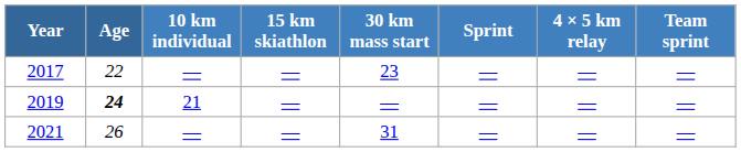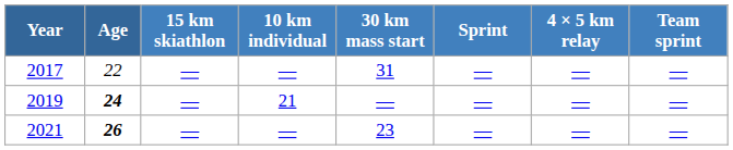columns swapped: 10 km individual <-> 15 km skiathlon
2017 | 30 km mass start: 23 -> 31
2021 | Age: normal -> bold
2021 | 30 km mass start: 31 -> 23
